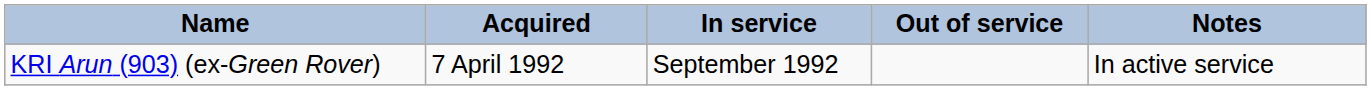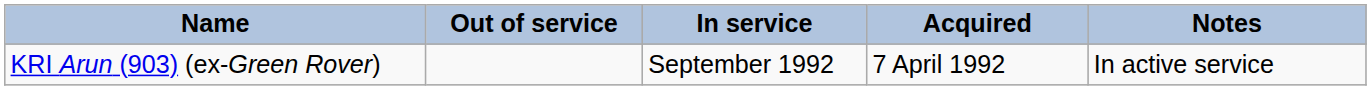columns swapped: Acquired <-> Out of service
